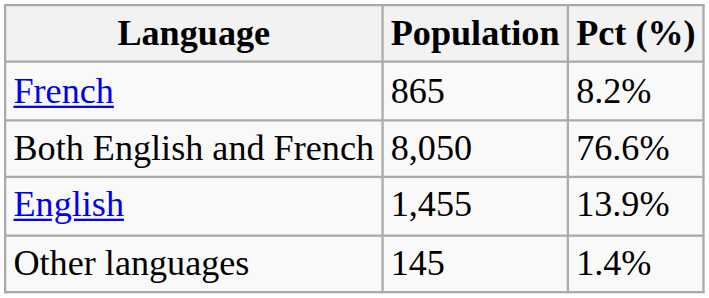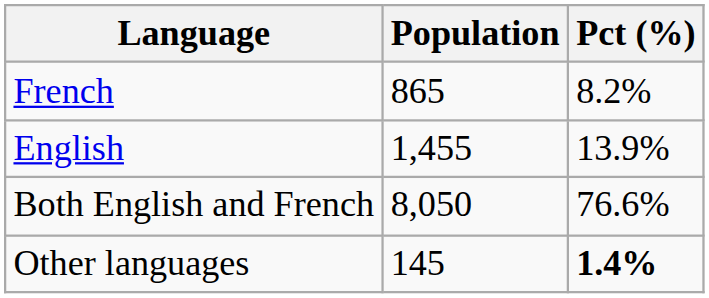rows swapped: English <-> Both English and French
Other languages | Pct (%): normal -> bold
